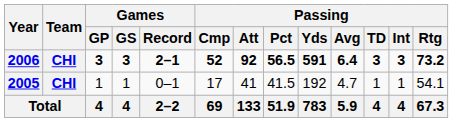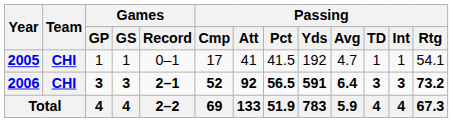rows swapped: 2005 <-> 2006
